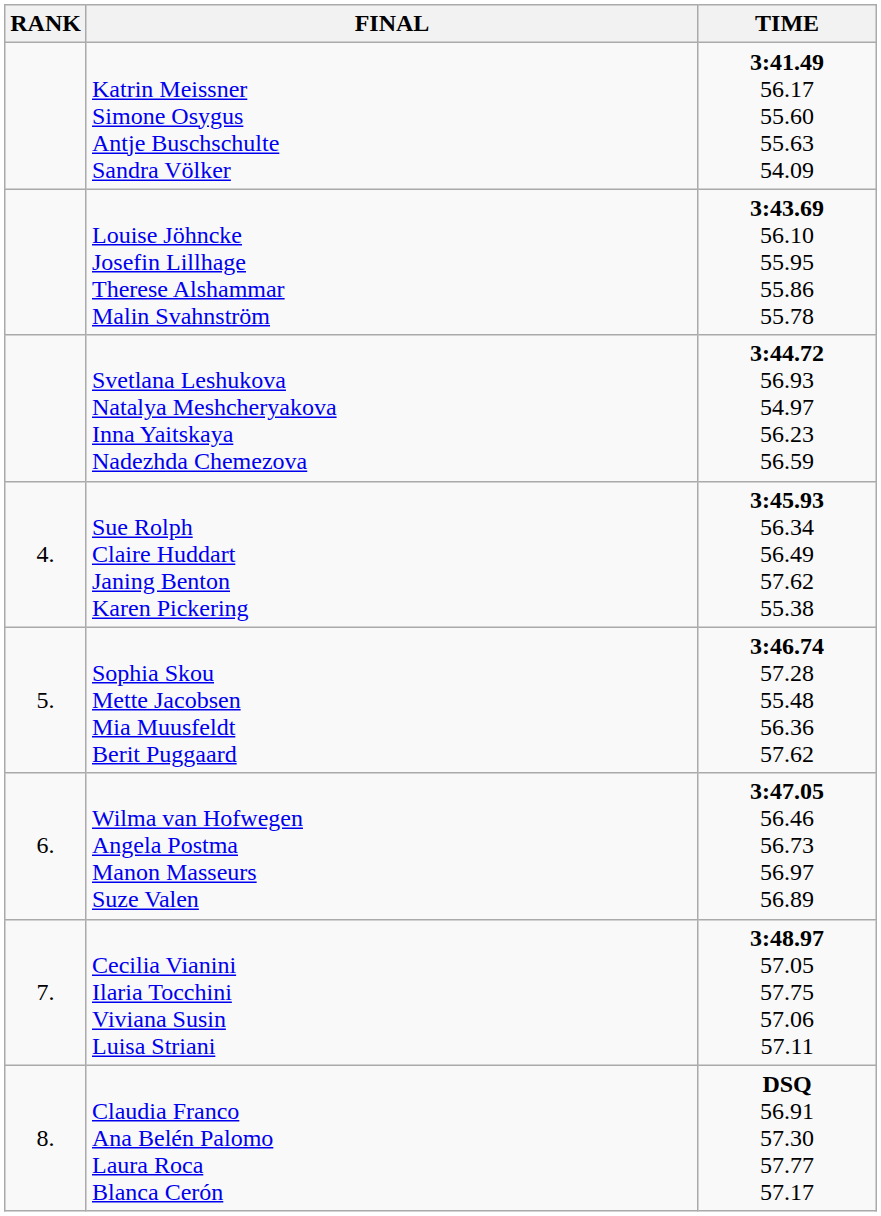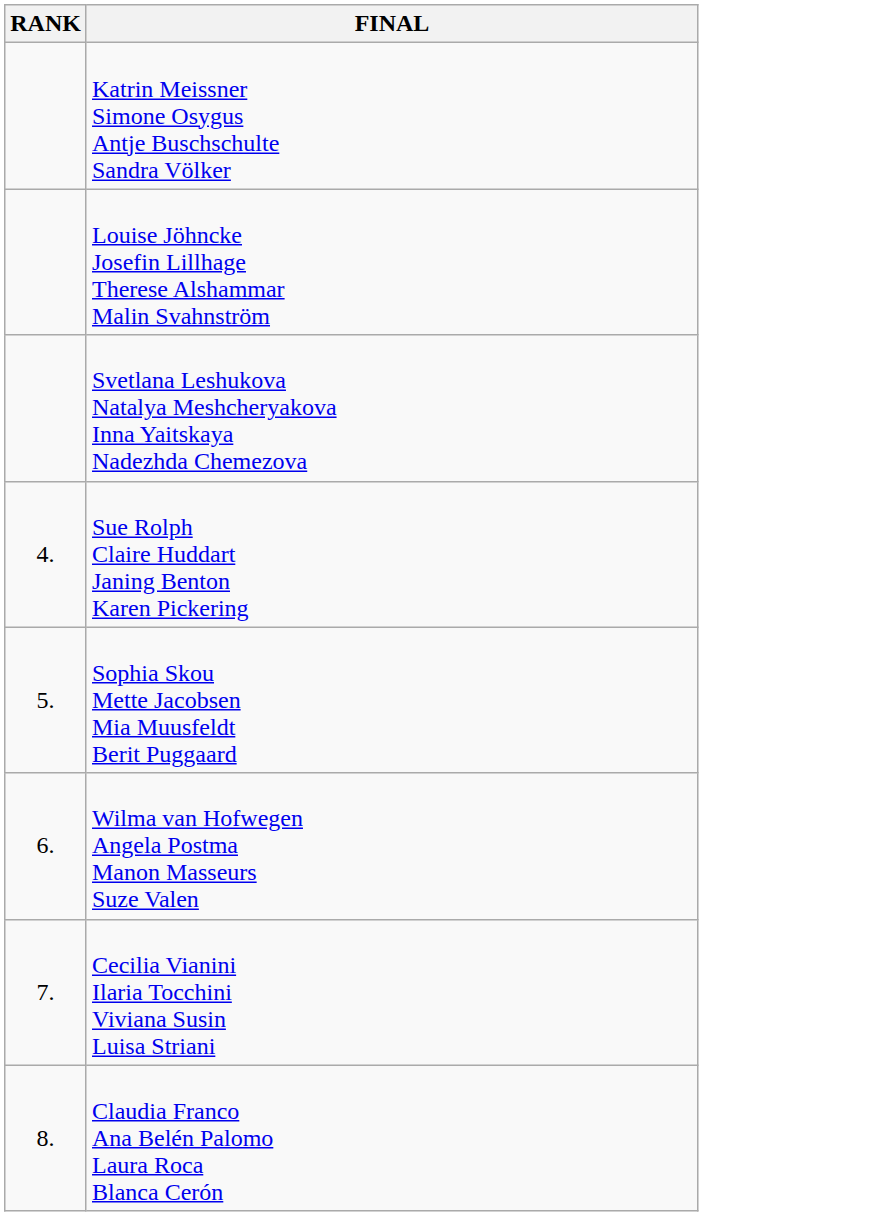- column: TIME | 3:41.49 56.17 55.60 55.63 54.09 | 3:43.69 56.10 55.95 55.86 55.78 | 3:44.72 56.93 54.97 56.23 56.59 | 3:45.93 56.34 56.49 57.62 55.38 | 3:46.74 57.28 55.48 56.36 57.62 | 3:47.05 56.46 56.73 56.97 56.89 | 3:48.97 57.05 57.75 57.06 57.11 | DSQ 56.91 57.30 57.77 57.17
